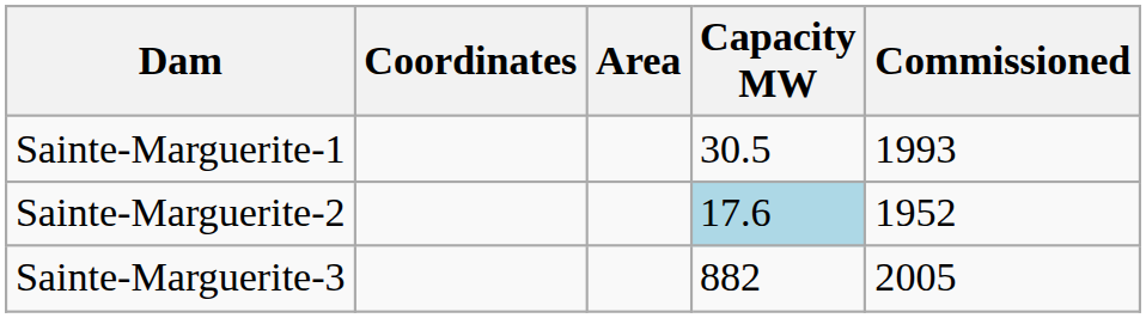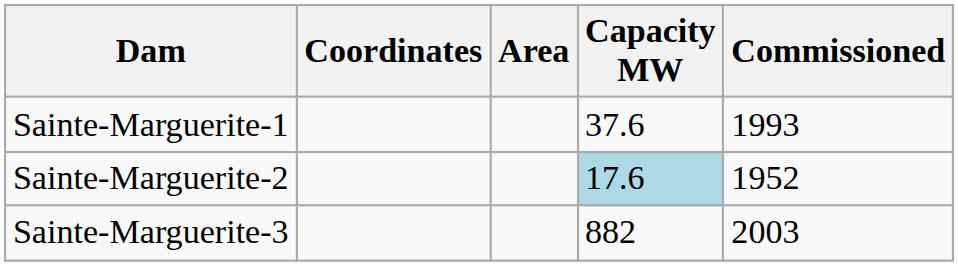Sainte-Marguerite-1 | Capacity MW: 30.5 -> 37.6
Sainte-Marguerite-3 | Commissioned: 2005 -> 2003
